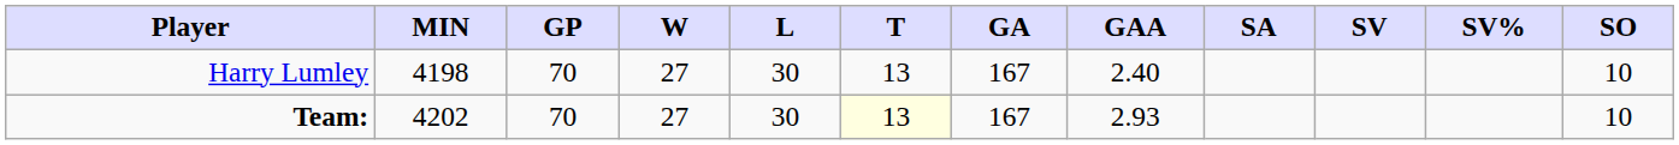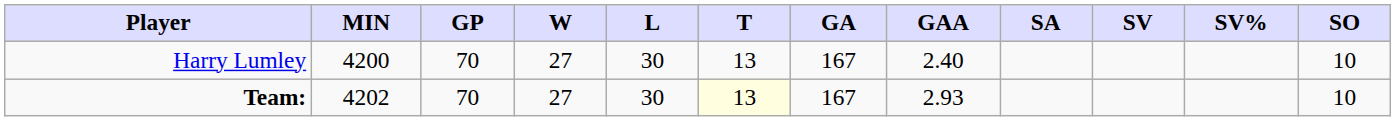Harry Lumley | MIN: 4198 -> 4200
